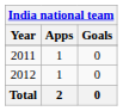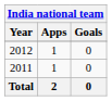rows swapped: 2011 <-> 2012
